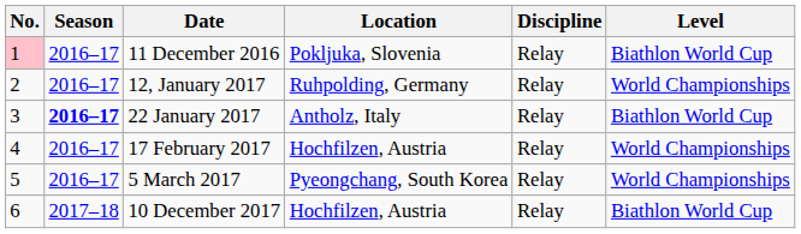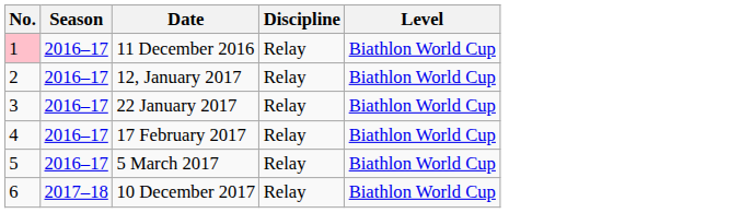- column: Location | Pokljuka, Slovenia | Ruhpolding, Germany | Antholz, Italy | Hochfilzen, Austria | Pyeongchang, South Korea | Hochfilzen, Austria
12, January 2017 | Level: World Championships -> Biathlon World Cup
22 January 2017 | Season: bold -> normal
17 February 2017 | Level: World Championships -> Biathlon World Cup
5 March 2017 | Level: World Championships -> Biathlon World Cup
